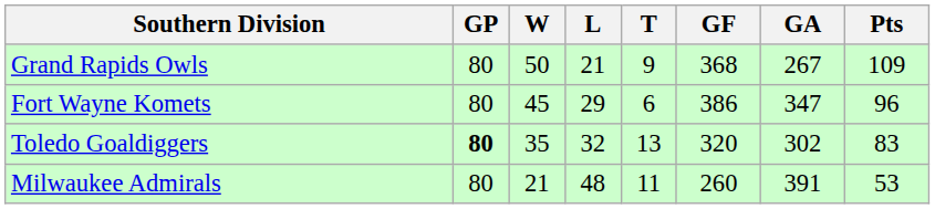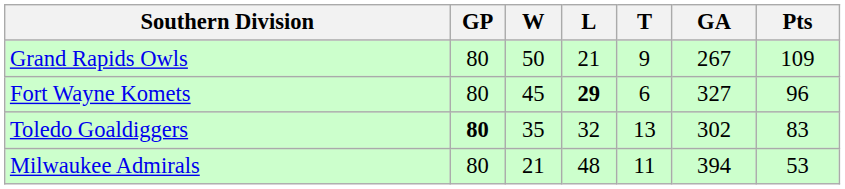- column: GF | 368 | 386 | 320 | 260
Fort Wayne Komets | L: normal -> bold
Fort Wayne Komets | GA: 347 -> 327
Milwaukee Admirals | GA: 391 -> 394
